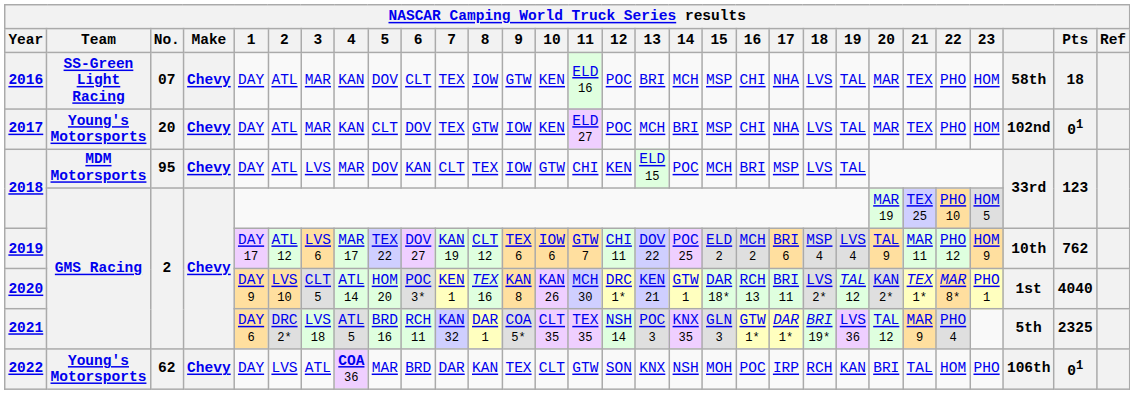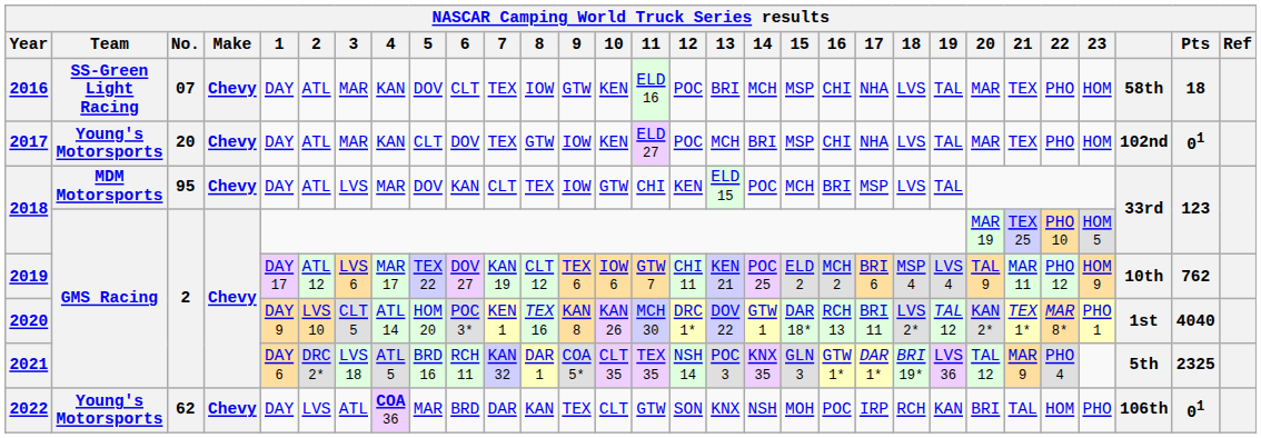2019 | 13: DOV 22 -> KEN 21
2020 | 13: KEN 21 -> DOV 22
